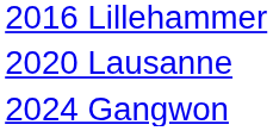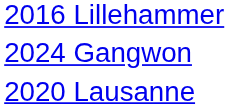rows swapped: 2020 Lausanne <-> 2024 Gangwon
